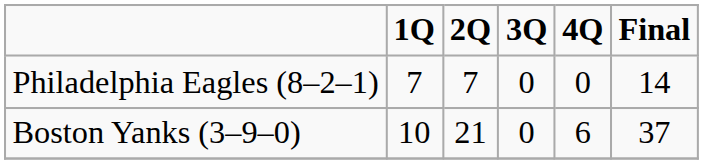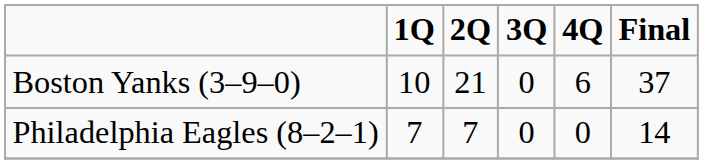rows swapped: Philadelphia Eagles (8–2–1) <-> Boston Yanks (3–9–0)
